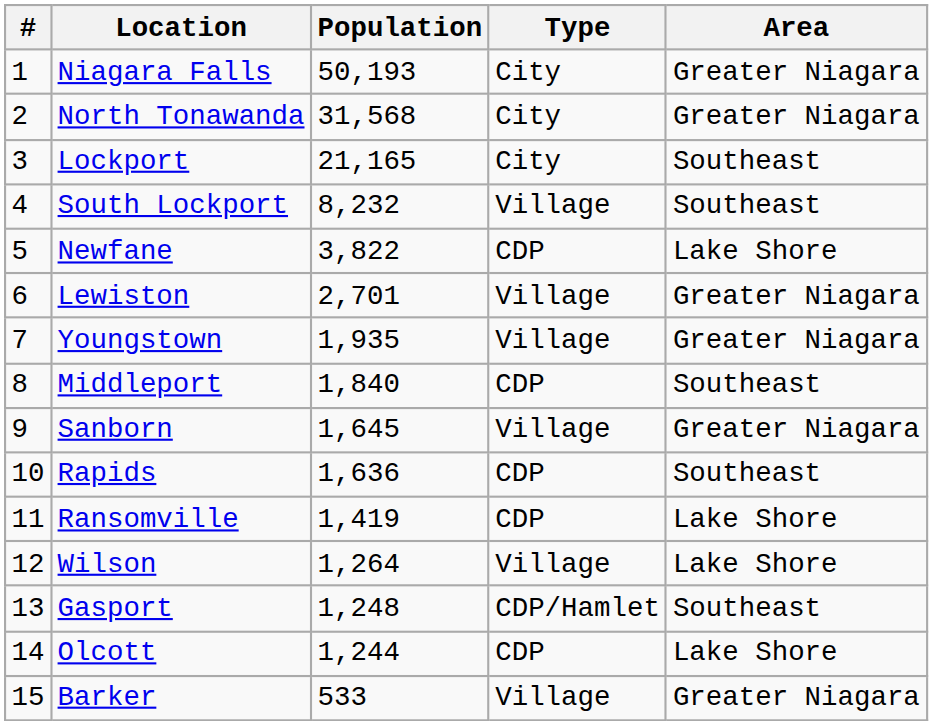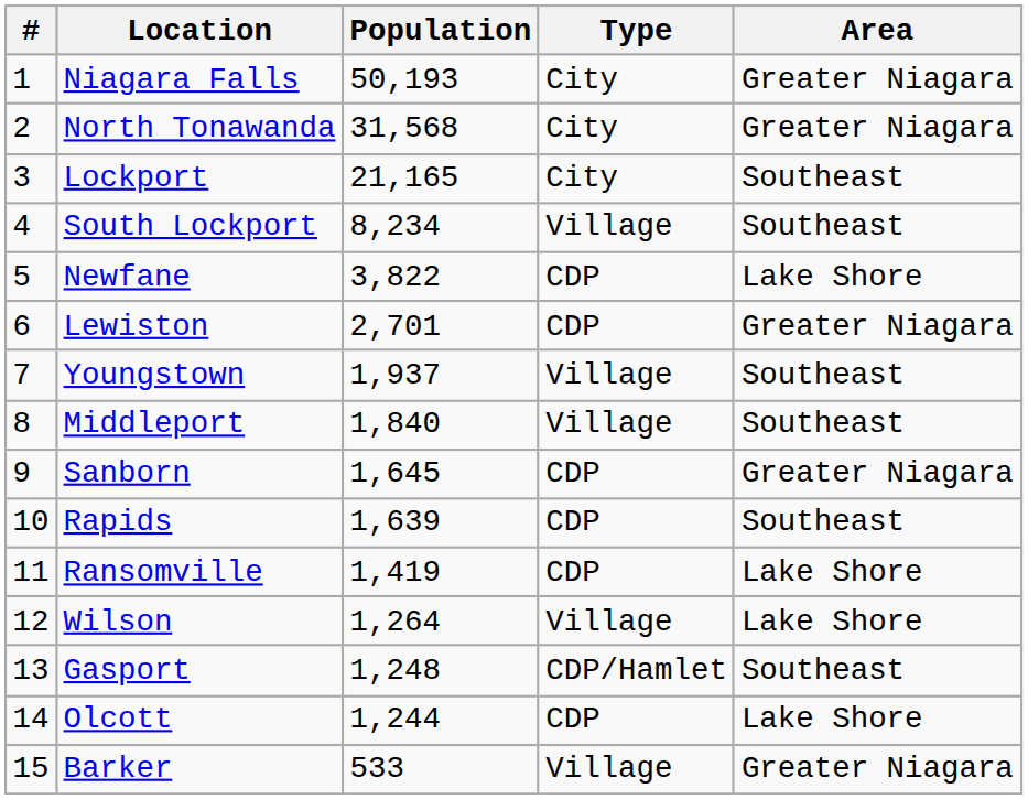South Lockport | Population: 8,232 -> 8,234
Lewiston | Type: Village -> CDP
Youngstown | Population: 1,935 -> 1,937
Youngstown | Area: Greater Niagara -> Southeast
Middleport | Type: CDP -> Village
Sanborn | Type: Village -> CDP
Rapids | Population: 1,636 -> 1,639
